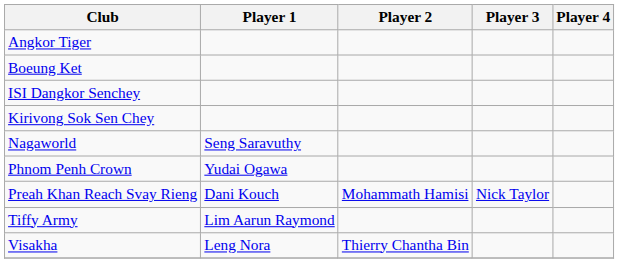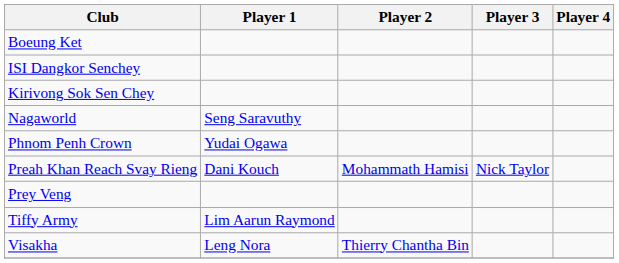- row: Angkor Tiger
+ row: Prey Veng
